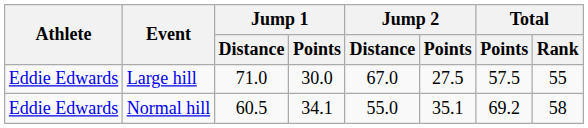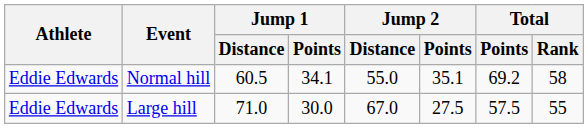rows swapped: Normal hill <-> Large hill
